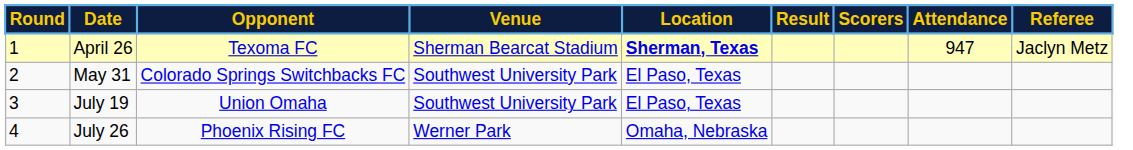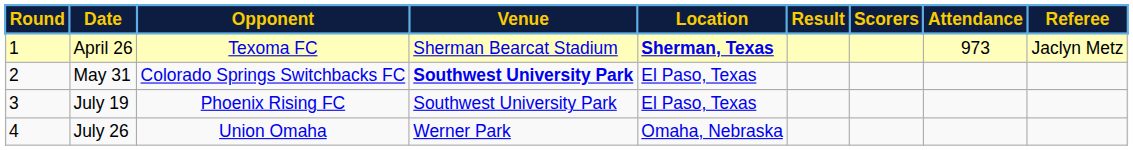April 26 | Attendance: 947 -> 973
May 31 | Venue: normal -> bold
July 19 | Opponent: Union Omaha -> Phoenix Rising FC
July 26 | Opponent: Phoenix Rising FC -> Union Omaha
